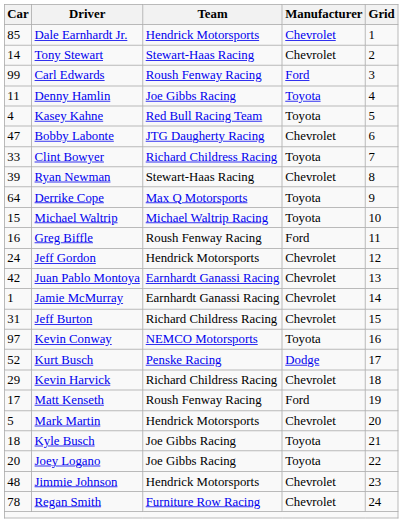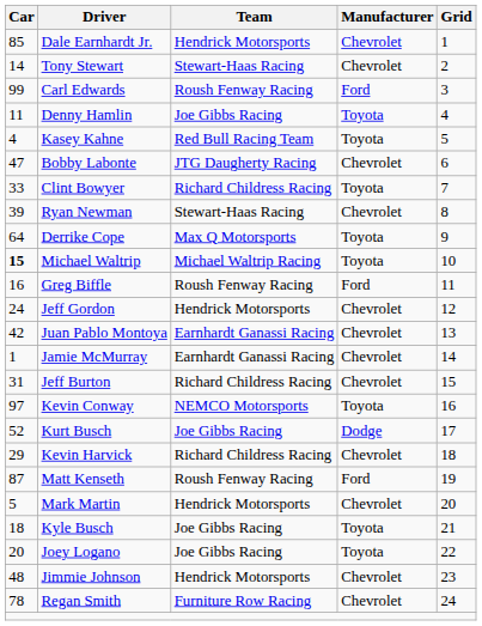Michael Waltrip | Car: normal -> bold
Kurt Busch | Team: Penske Racing -> Joe Gibbs Racing
Matt Kenseth | Car: 17 -> 87
